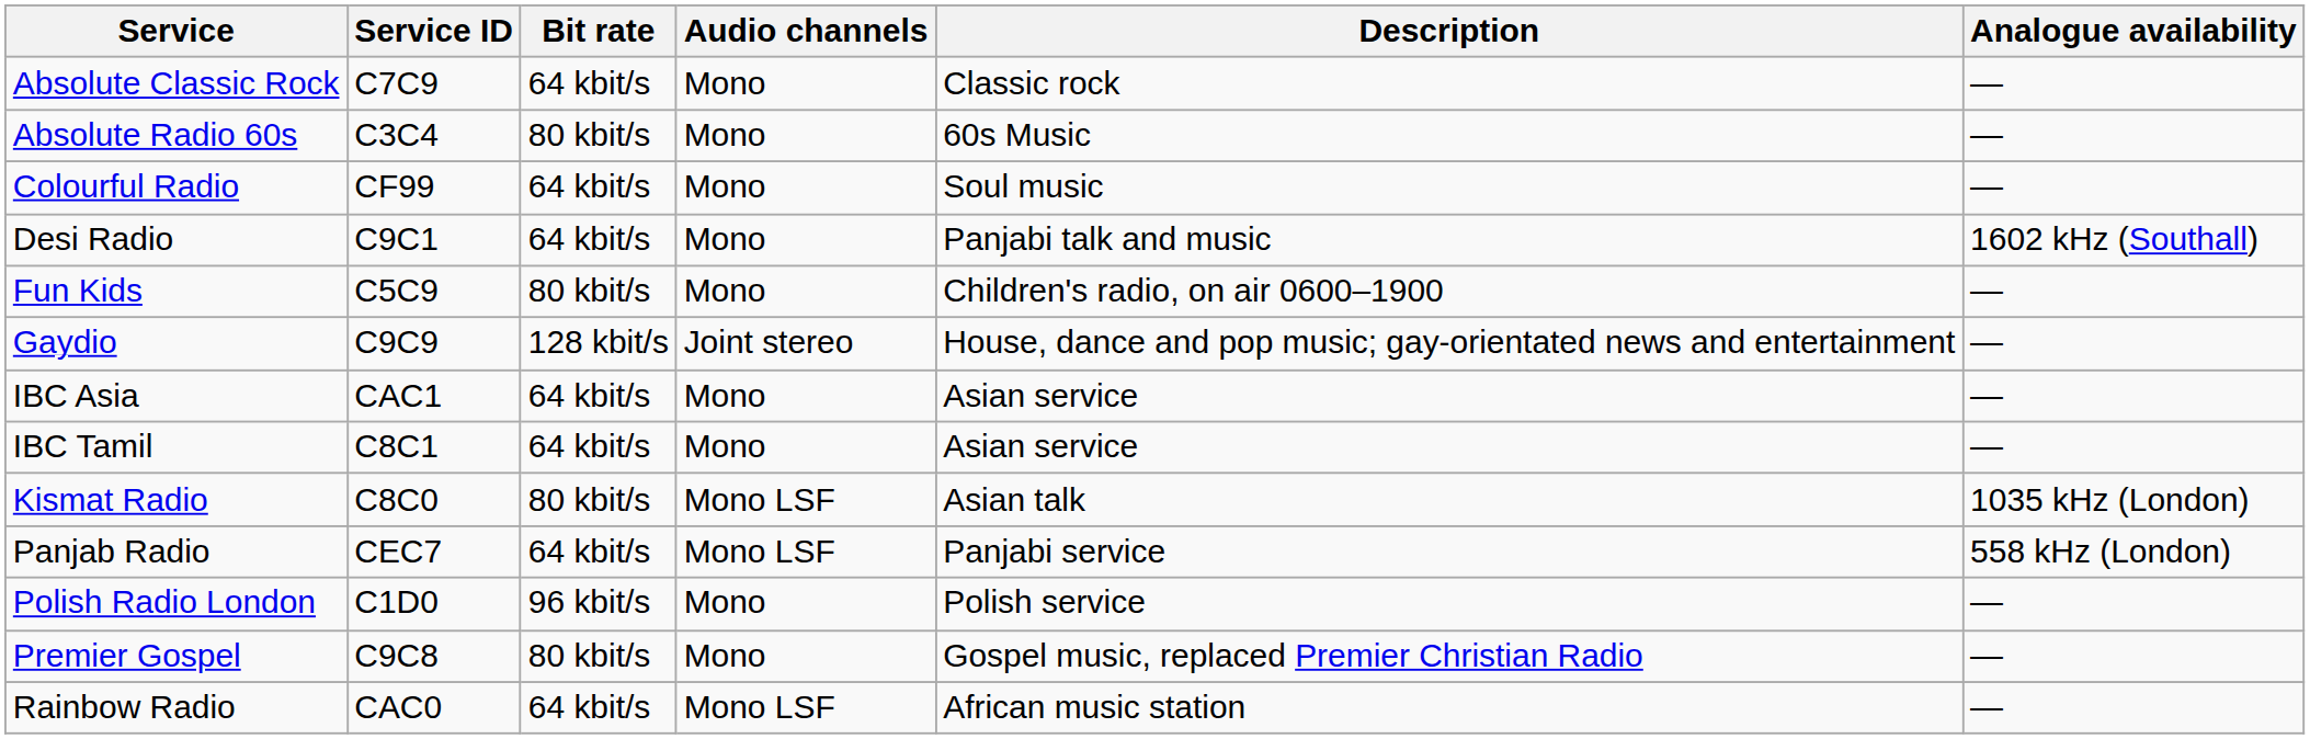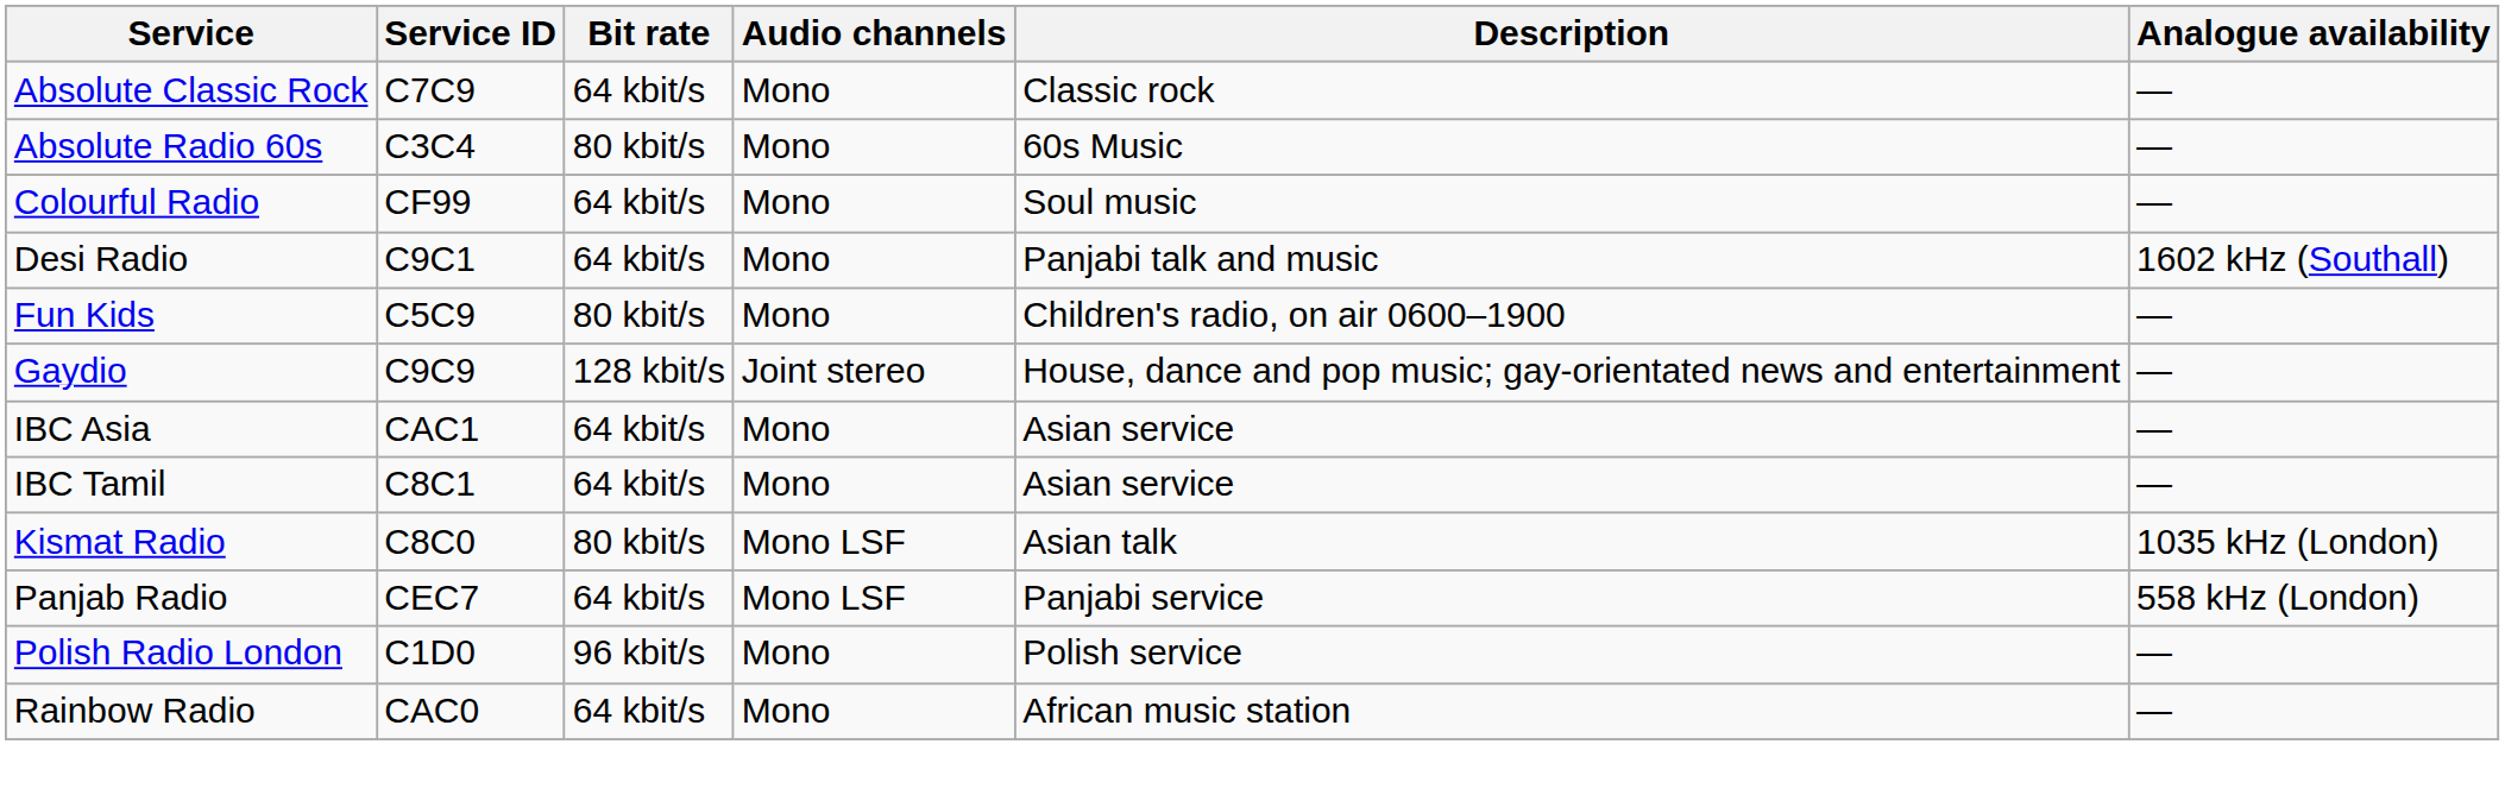- row: Premier Gospel | C9C8 | 80 kbit/s | Mono | Gospel music, replaced Premier Christian Radio | —
Rainbow Radio | Audio channels: Mono LSF -> Mono
